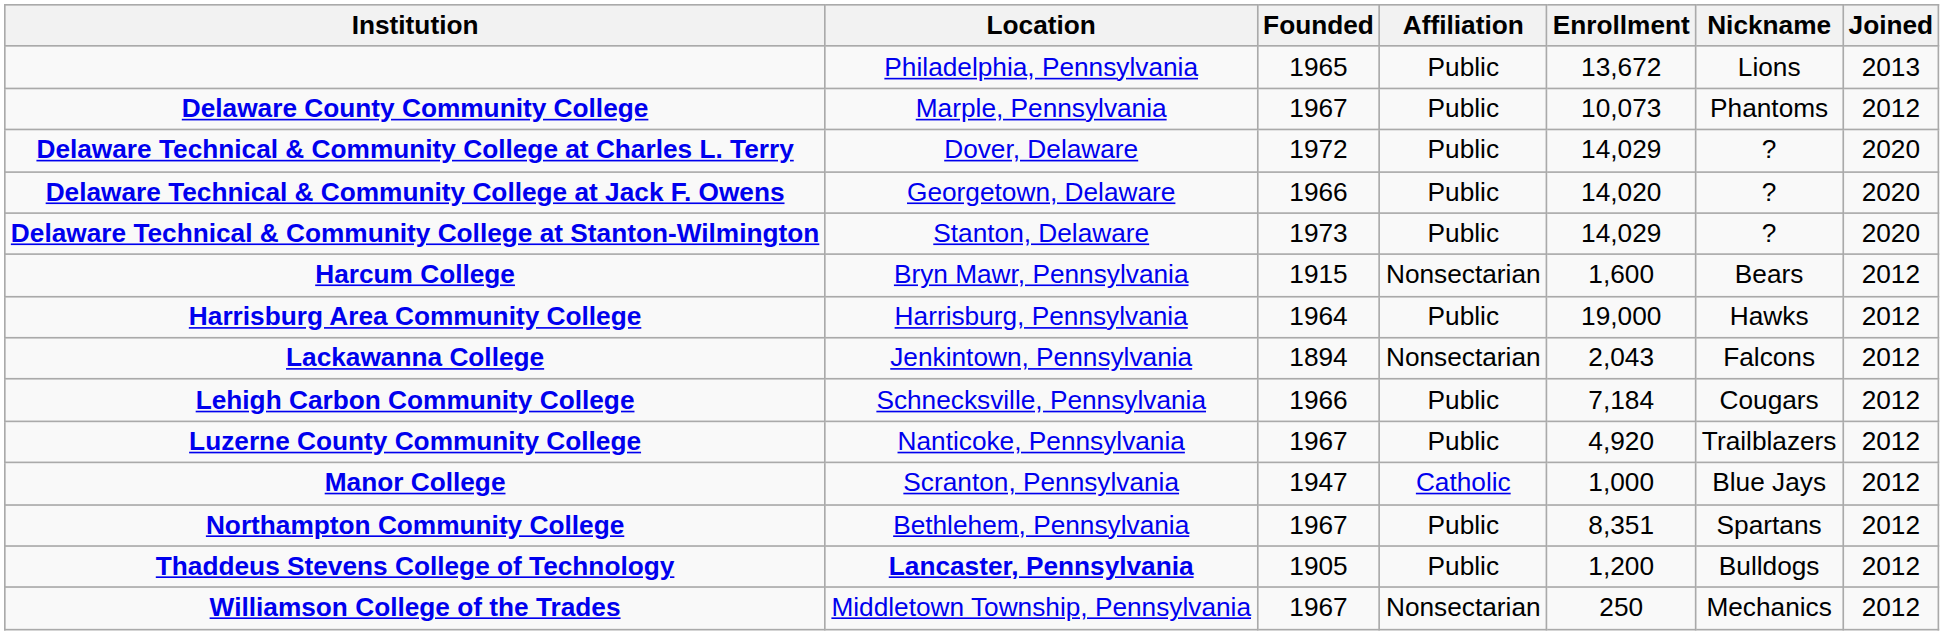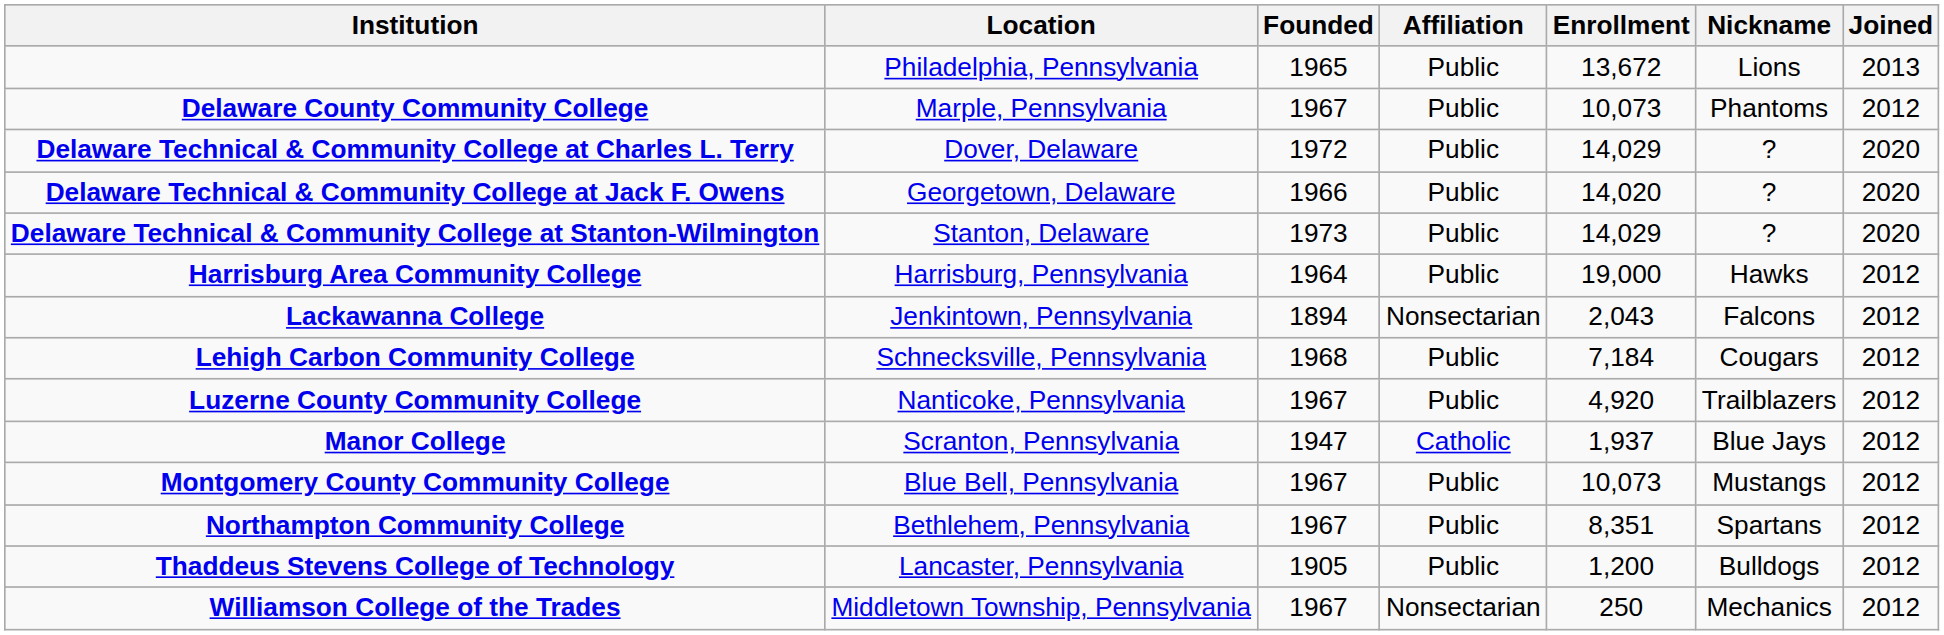- row: Harcum College | Bryn Mawr, Pennsylvania | 1915 | Nonsectarian | 1,600 | Bears | 2012
Lehigh Carbon Community College | Founded: 1966 -> 1968
Manor College | Enrollment: 1,000 -> 1,937
+ row: Montgomery County Community College | Blue Bell, Pennsylvania | 1967 | Public | 10,073 | Mustangs | 2012
Thaddeus Stevens College of Technology | Location: bold -> normal
